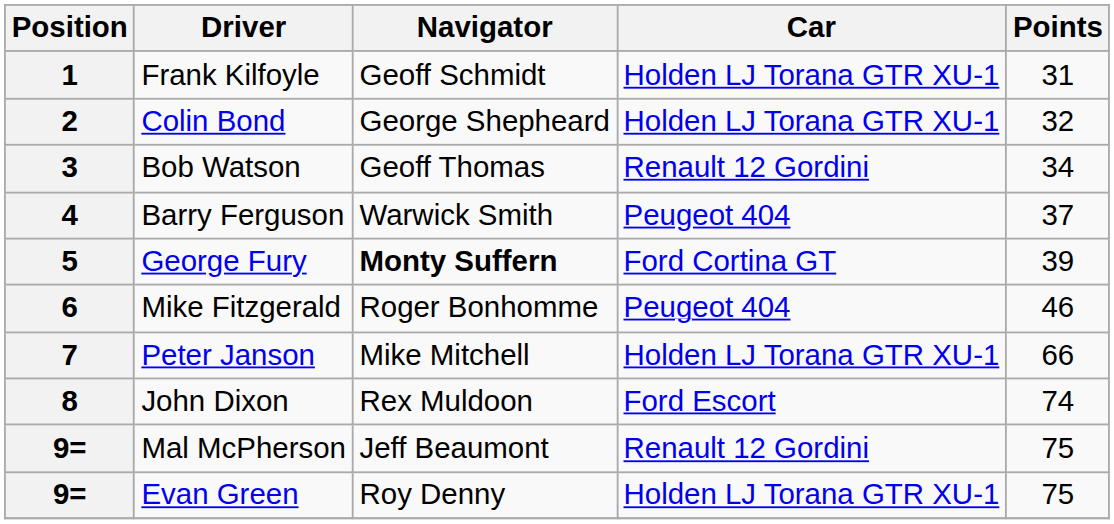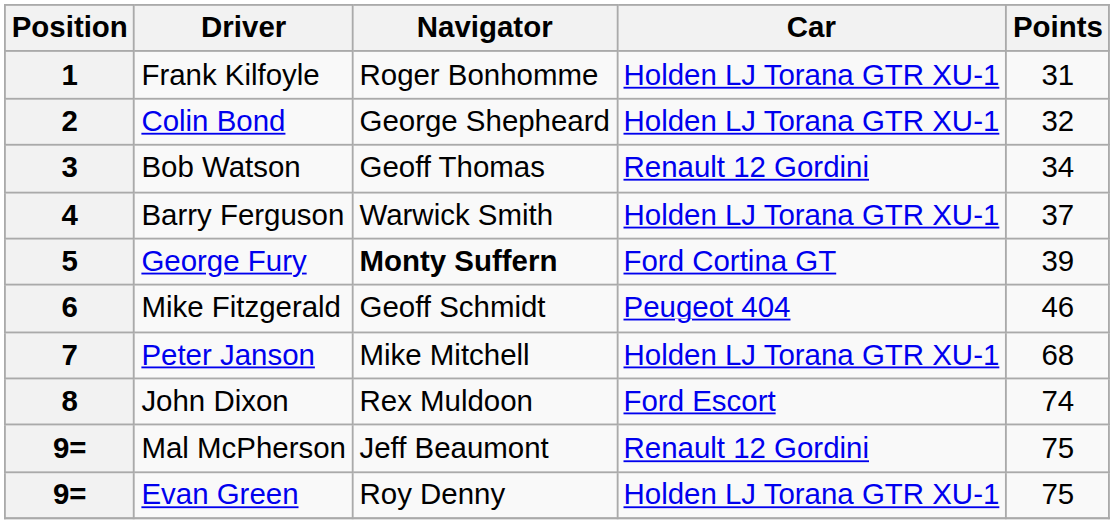1 | Navigator: Geoff Schmidt -> Roger Bonhomme
4 | Car: Peugeot 404 -> Holden LJ Torana GTR XU-1
6 | Navigator: Roger Bonhomme -> Geoff Schmidt
7 | Points: 66 -> 68
